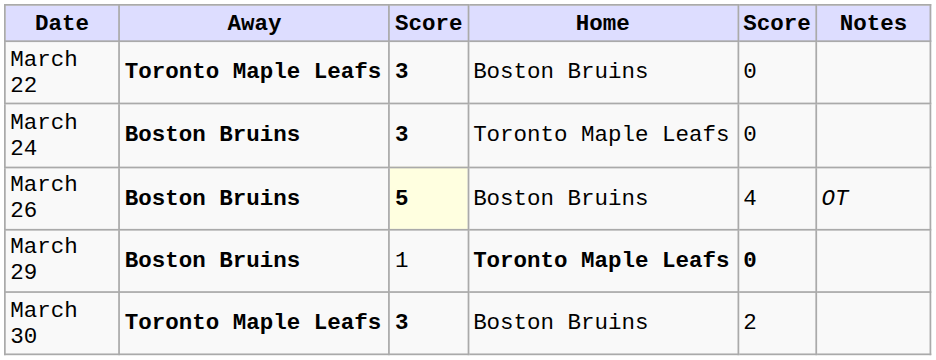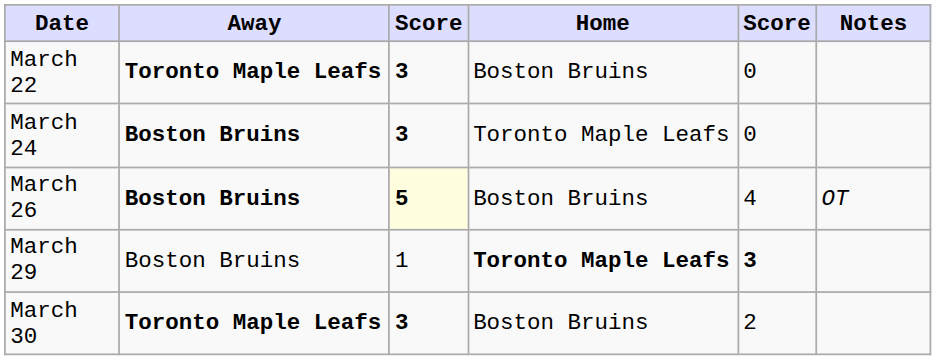March 29 | Away: bold -> normal
March 29 | column 5: 0 -> 3
